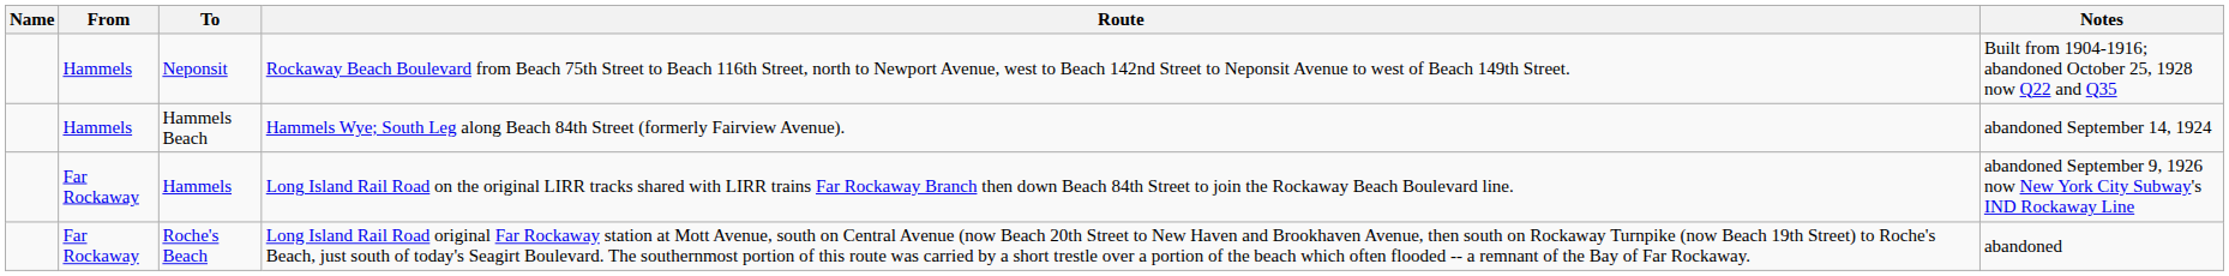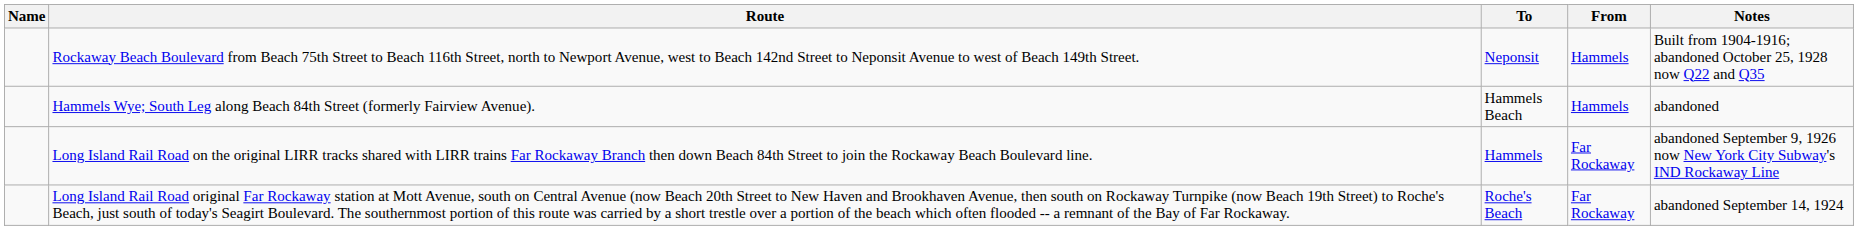columns swapped: From <-> Route
Hammels Beach | Notes: abandoned September 14, 1924 -> abandoned
Roche's Beach | Notes: abandoned -> abandoned September 14, 1924
